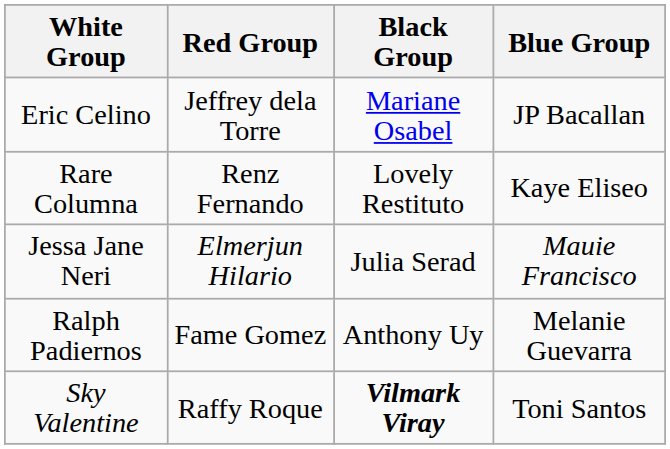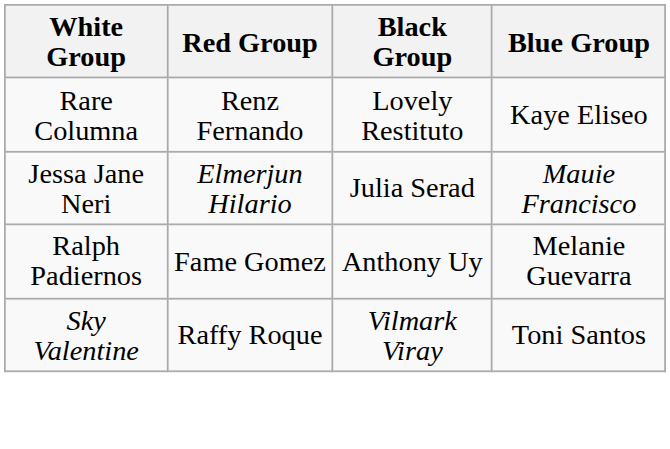- row: Eric Celino | Jeffrey dela Torre | Mariane Osabel | JP Bacallan
Sky Valentine | Black Group: bold -> normal
